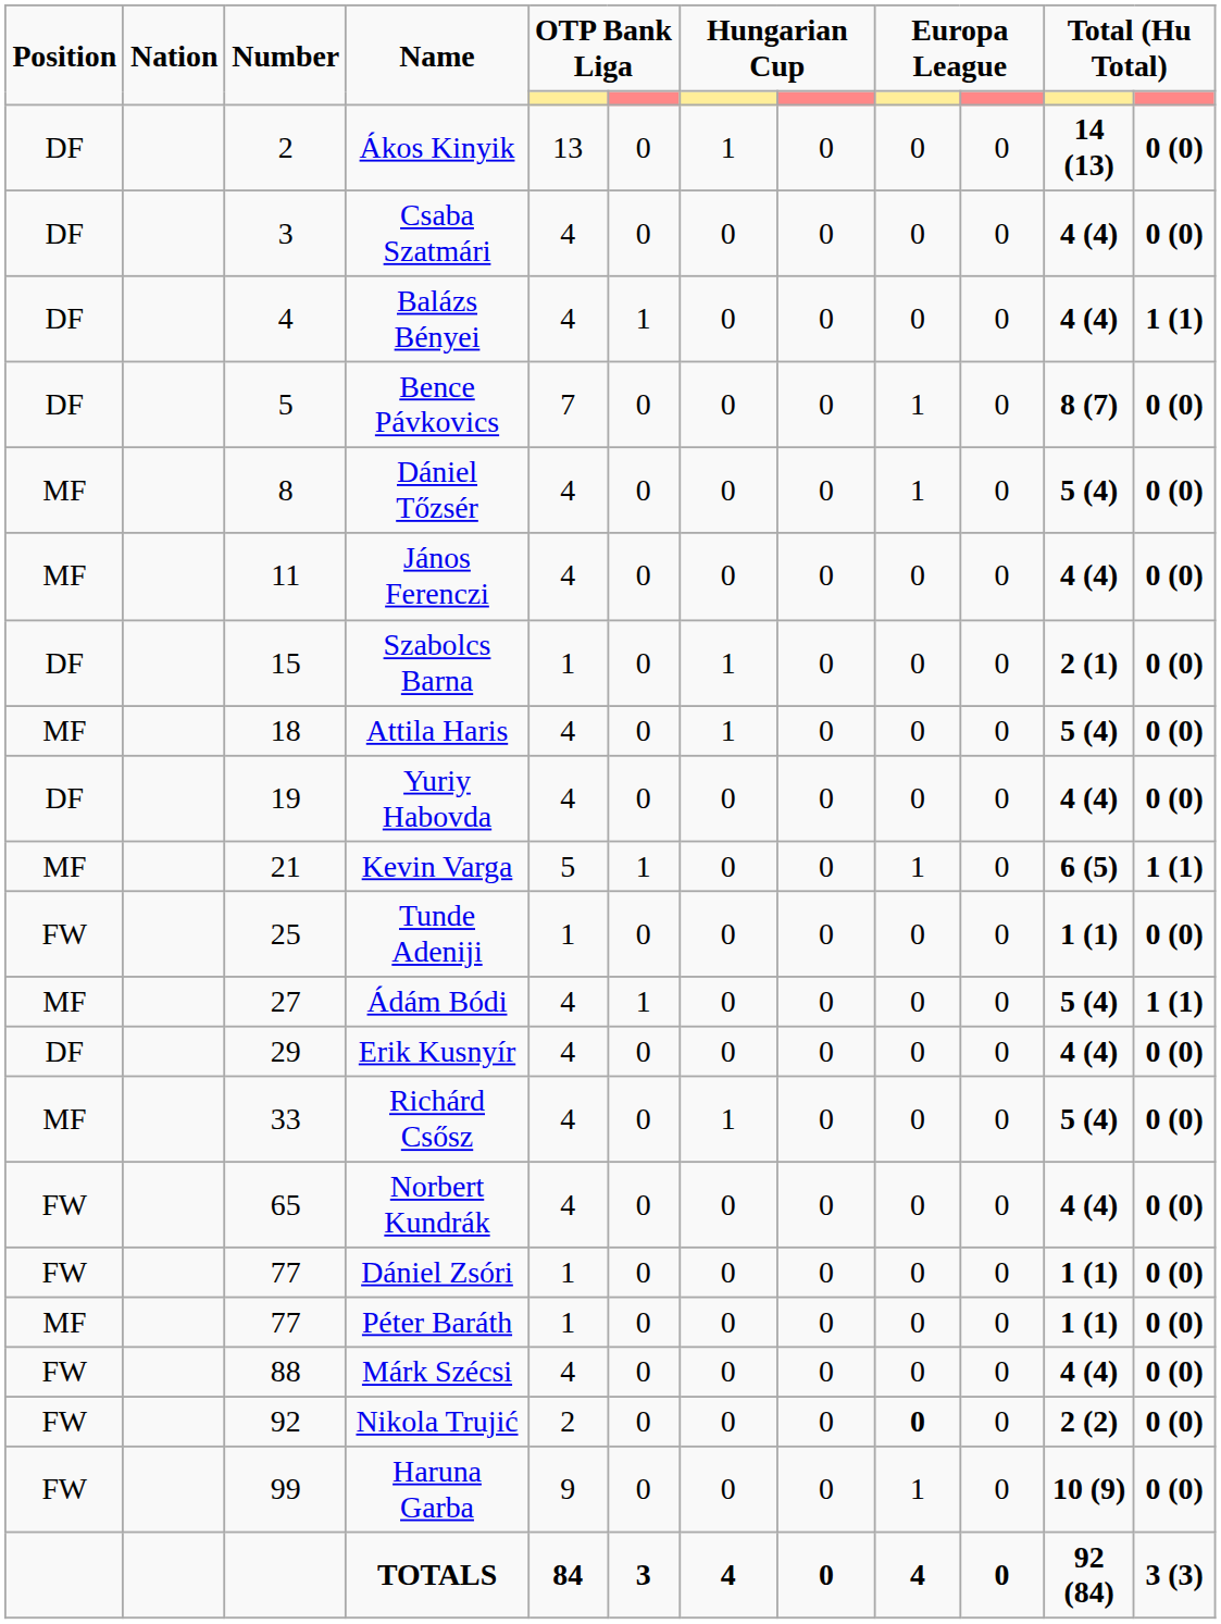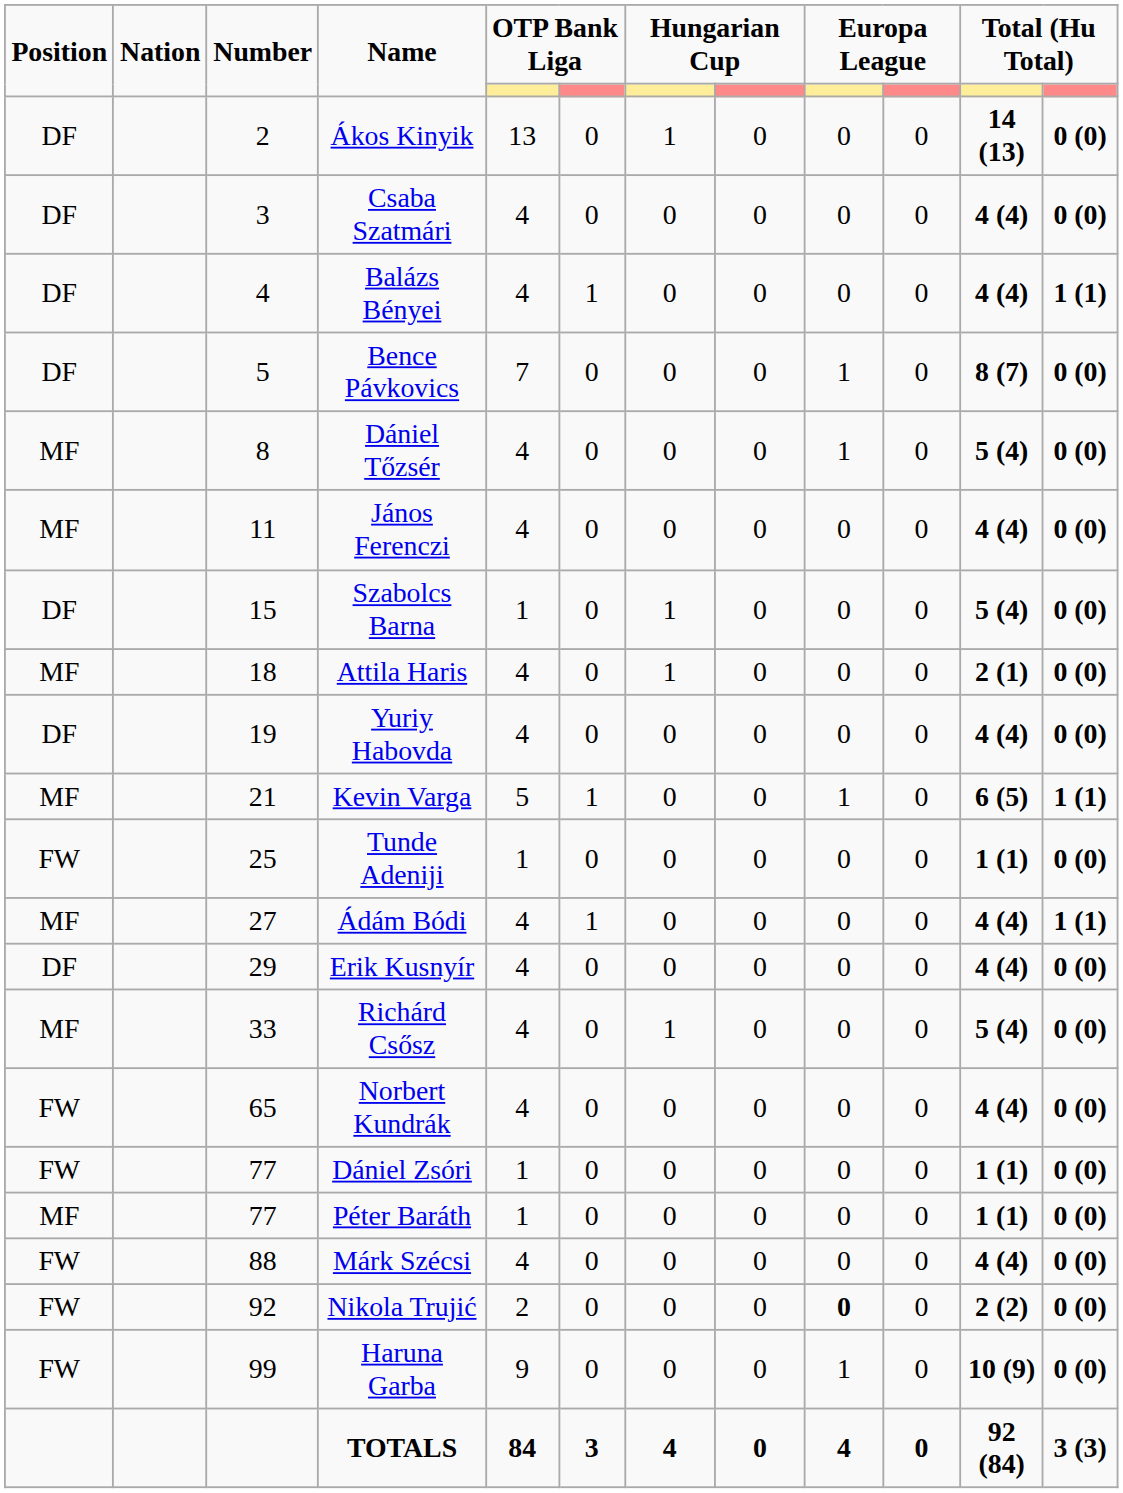Szabolcs Barna | column 11: 2 (1) -> 5 (4)
Attila Haris | column 11: 5 (4) -> 2 (1)
Ádám Bódi | column 11: 5 (4) -> 4 (4)
